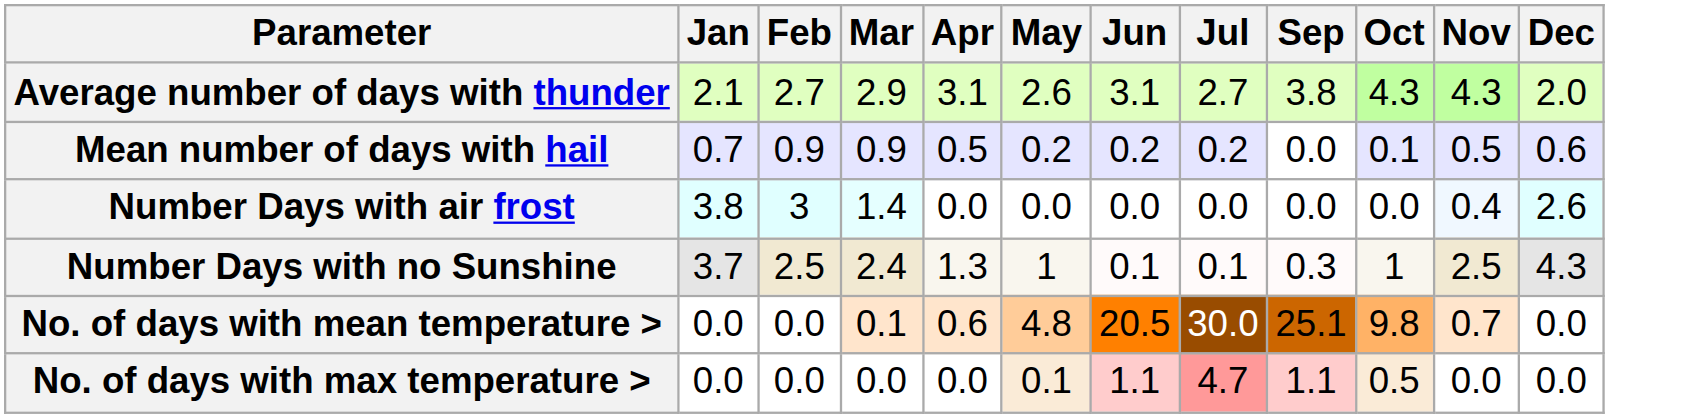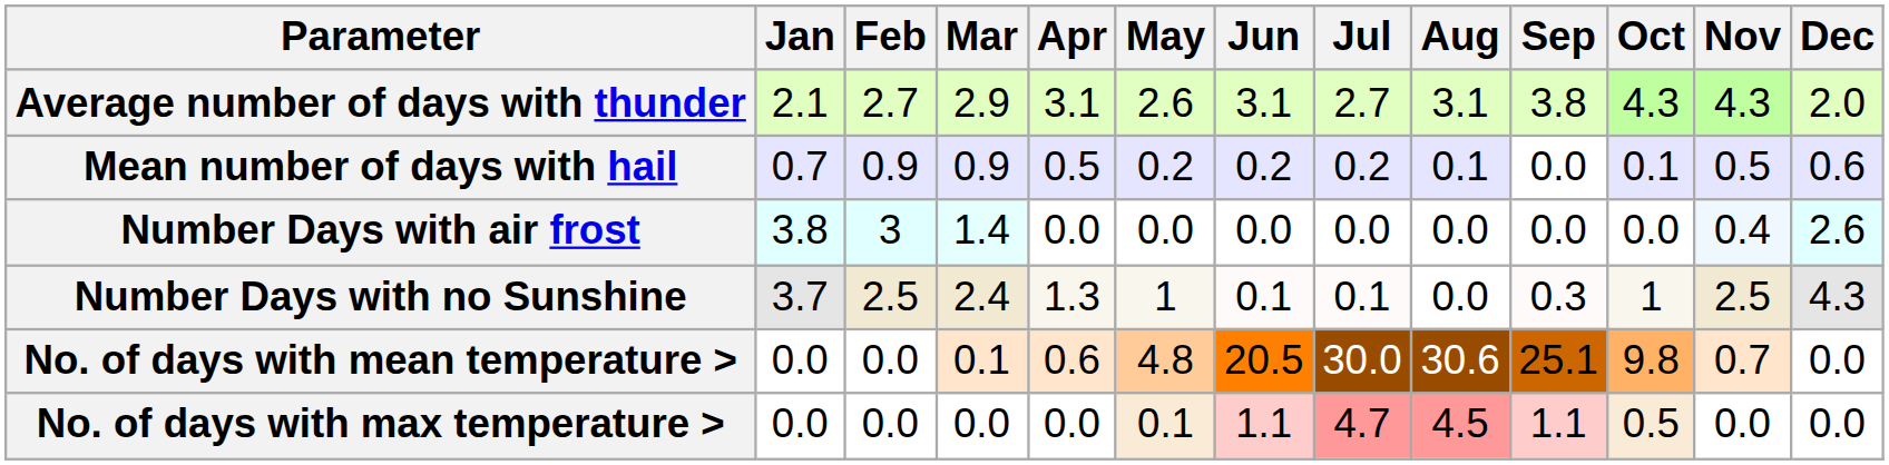+ column: Aug | 3.1 | 0.1 | 0.0 | 0.0 | 30.6 | 4.5
